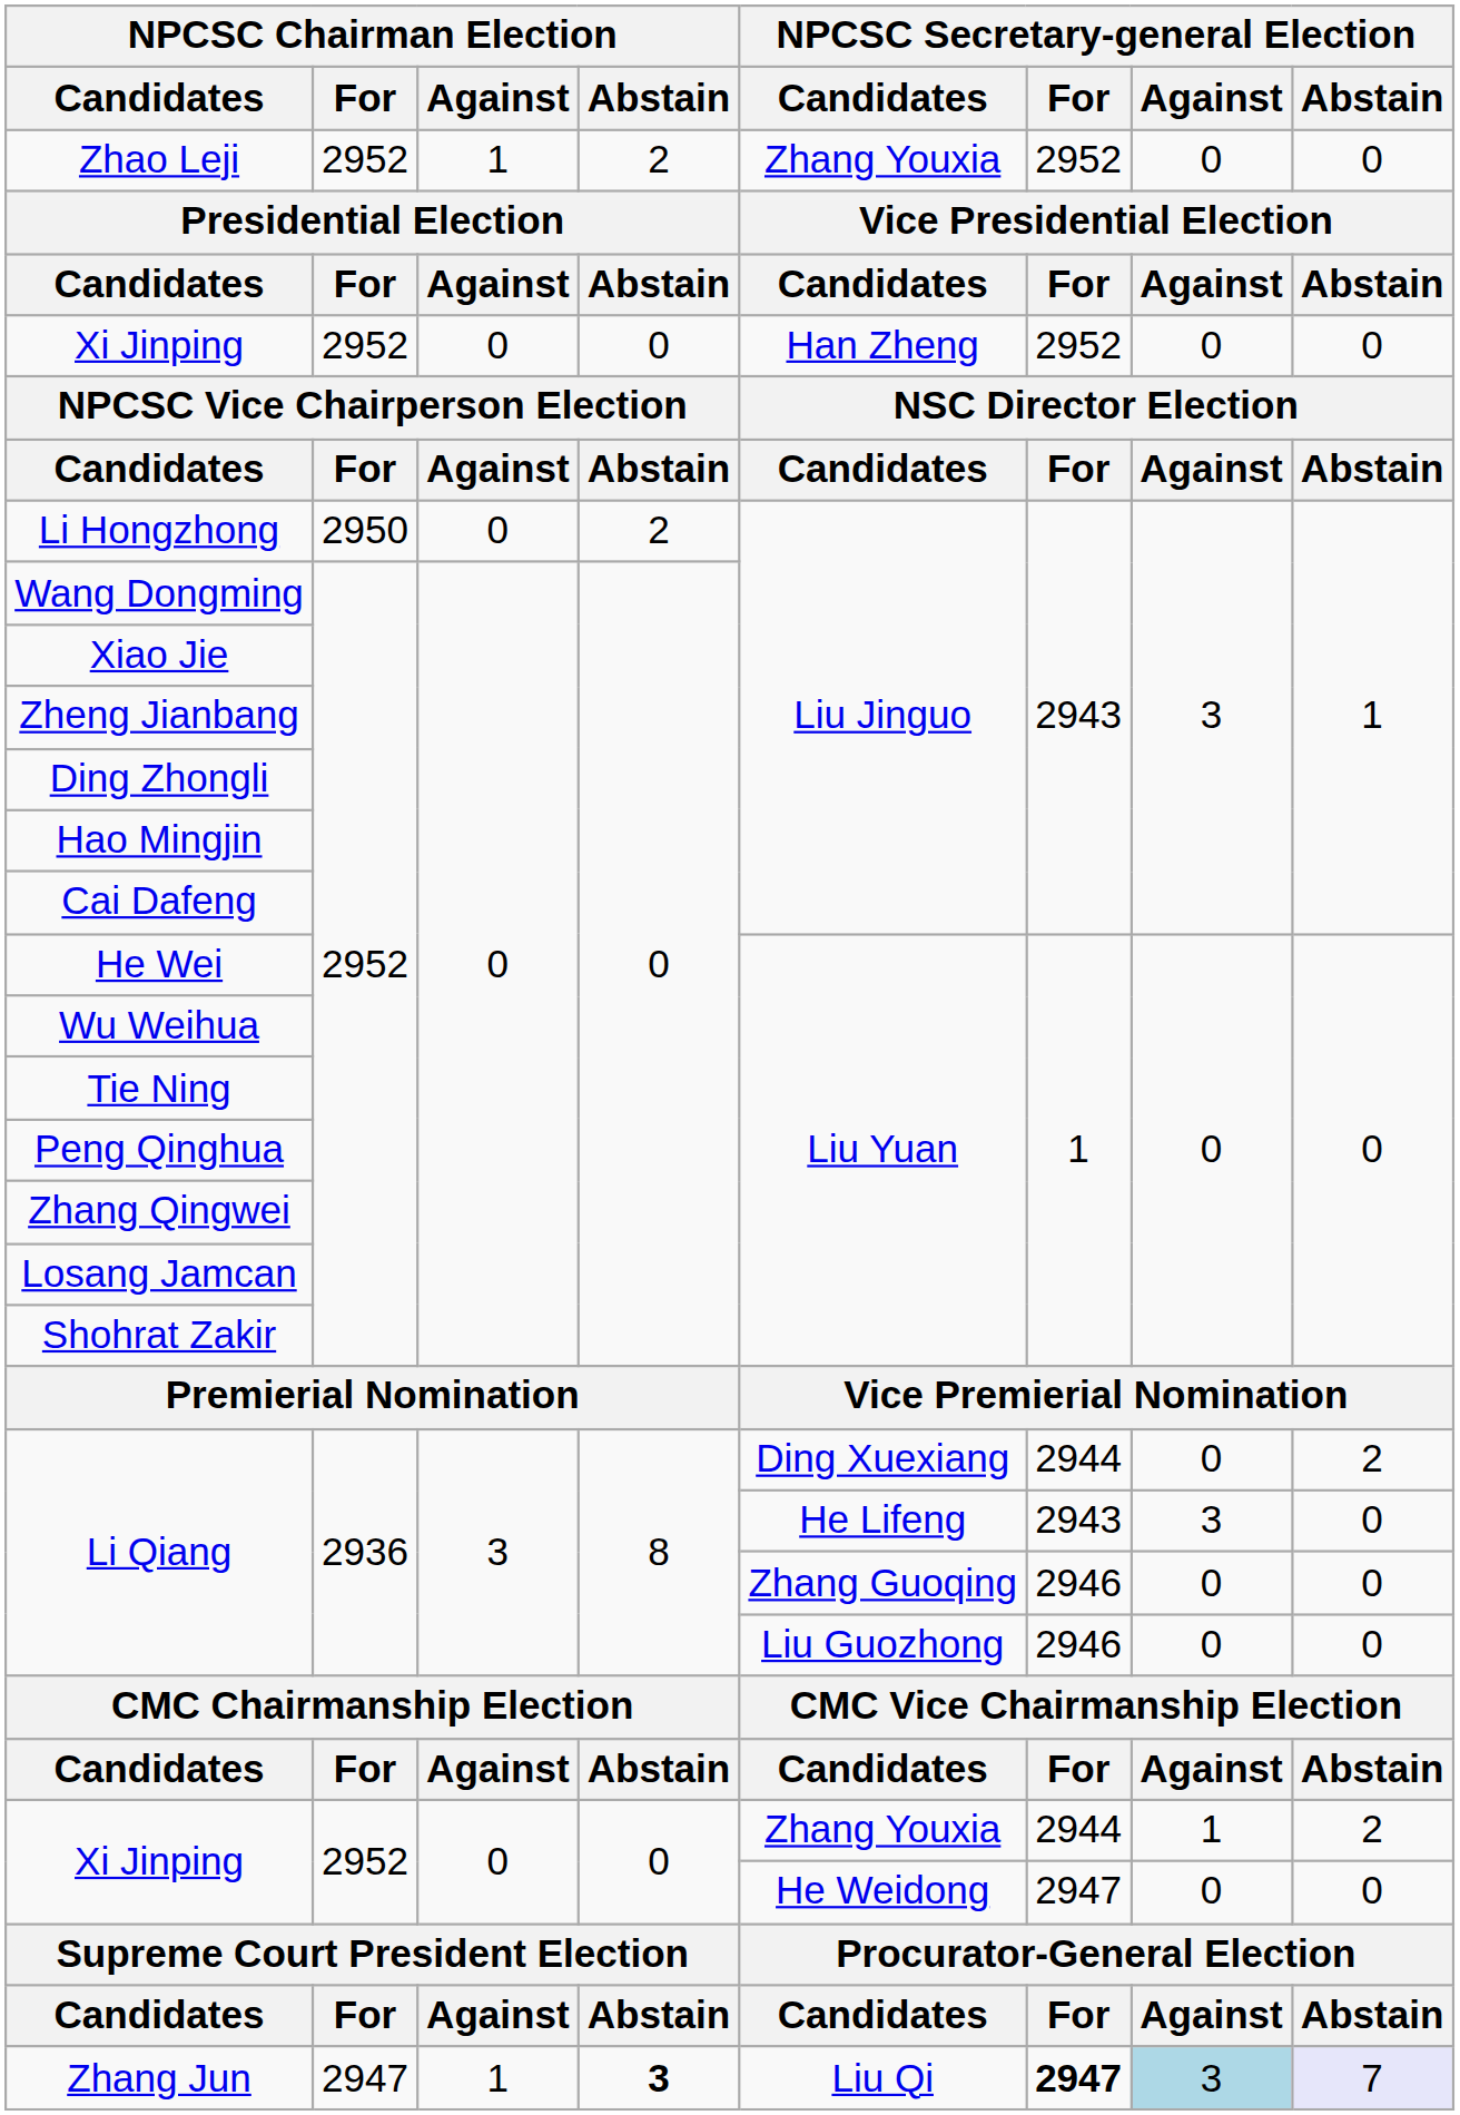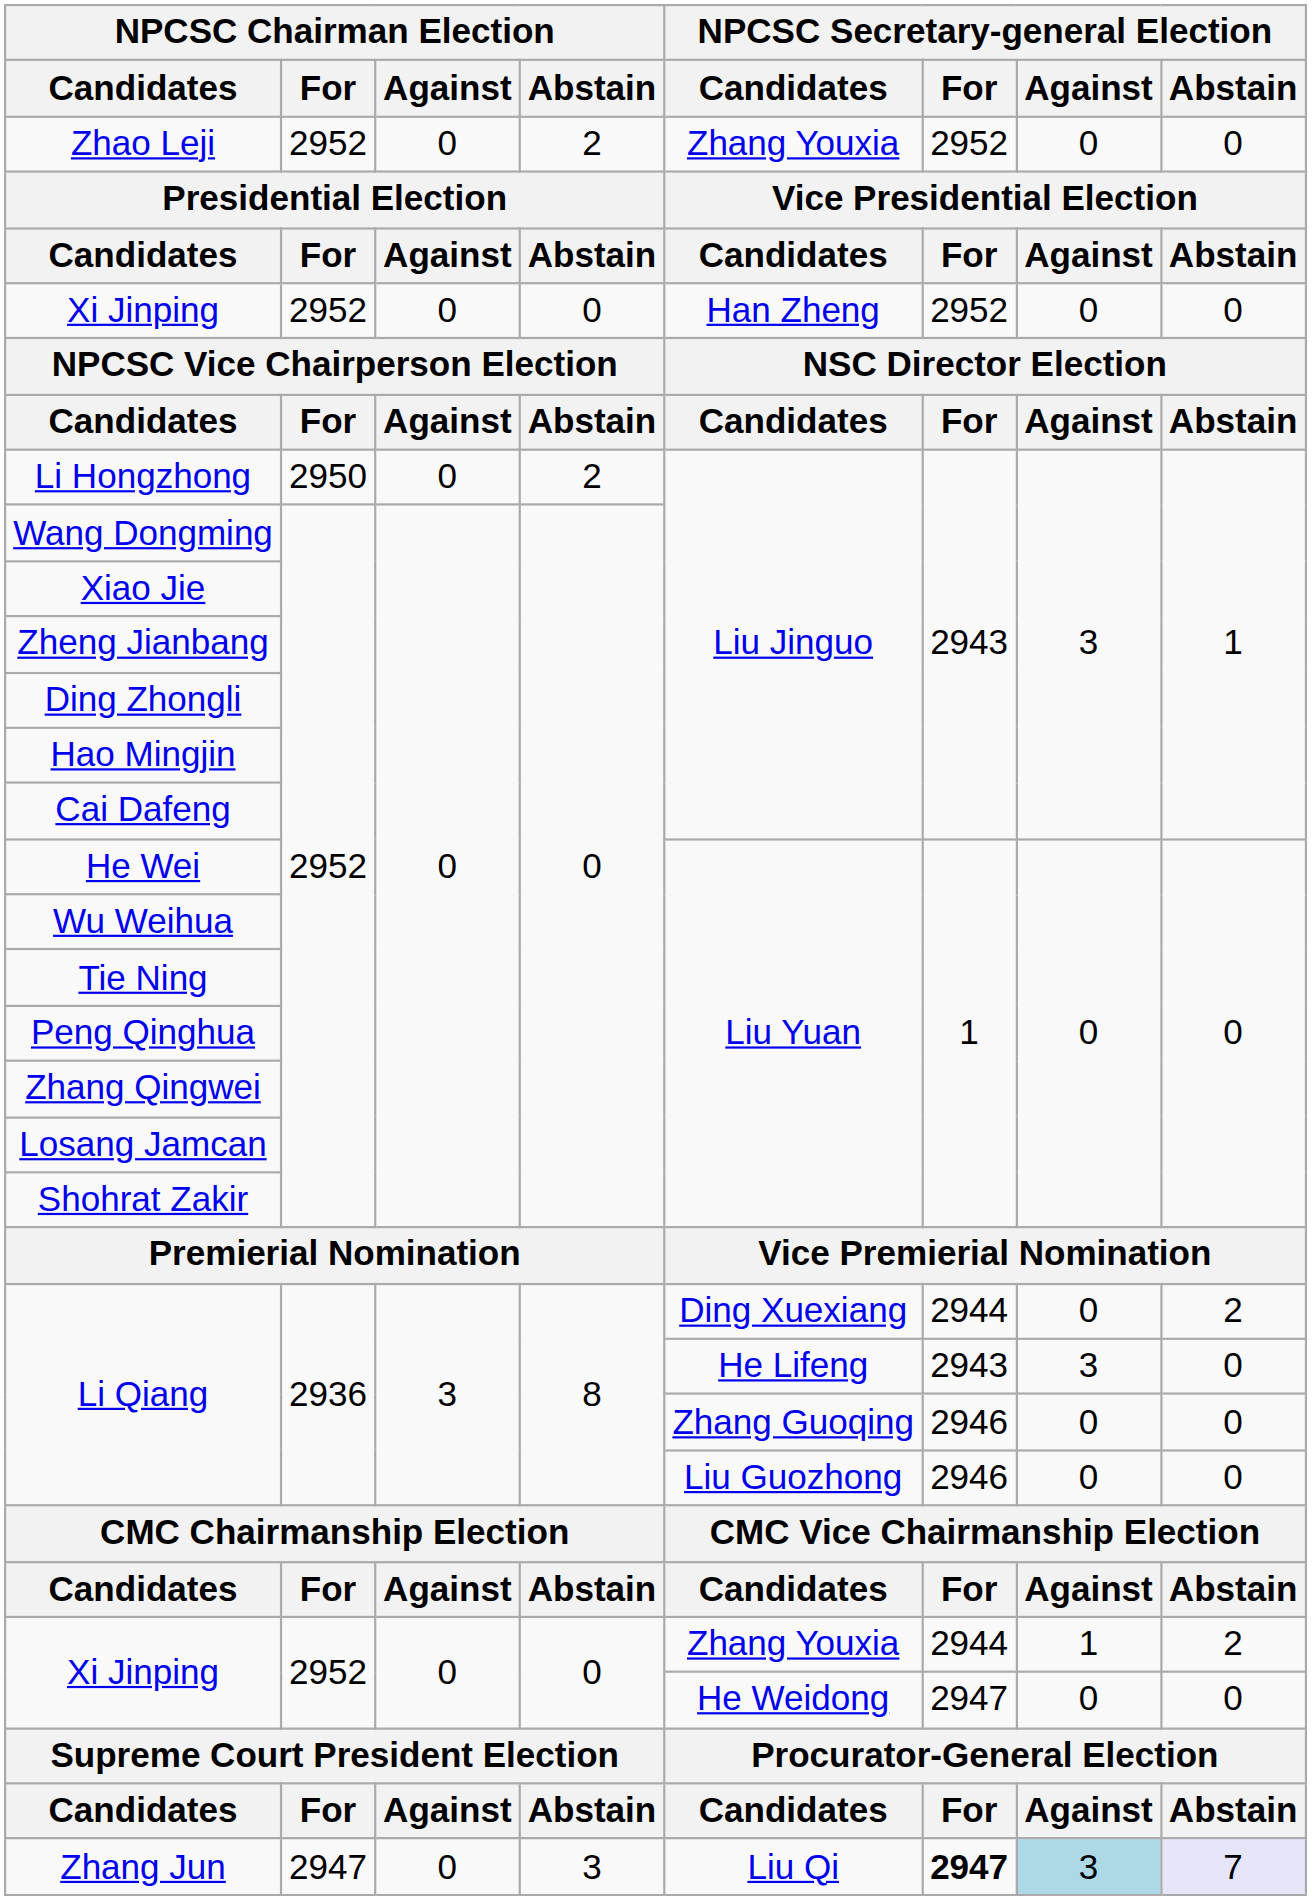Zhao Leji | NPCSC Chairman Election / Against: 1 -> 0
Zhang Jun | NPCSC Chairman Election / Against: 1 -> 0
Zhang Jun | NPCSC Chairman Election / Abstain: bold -> normal
